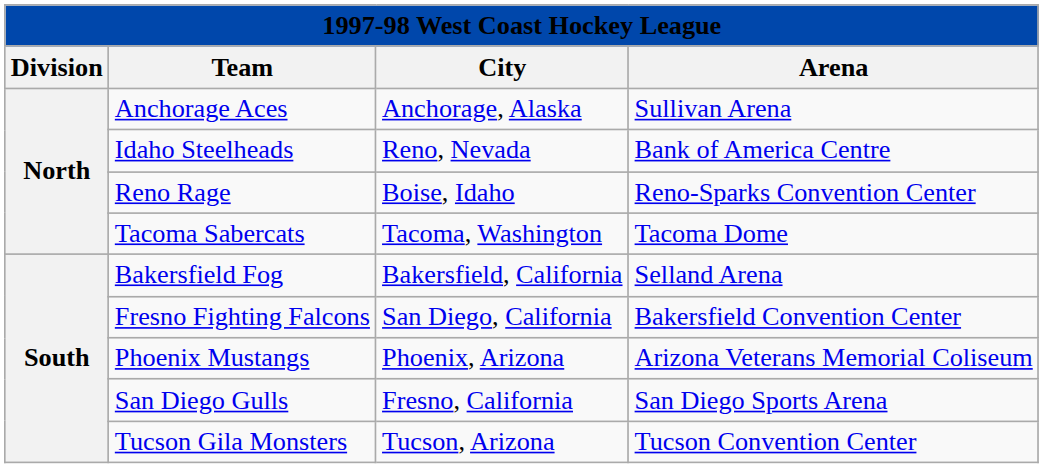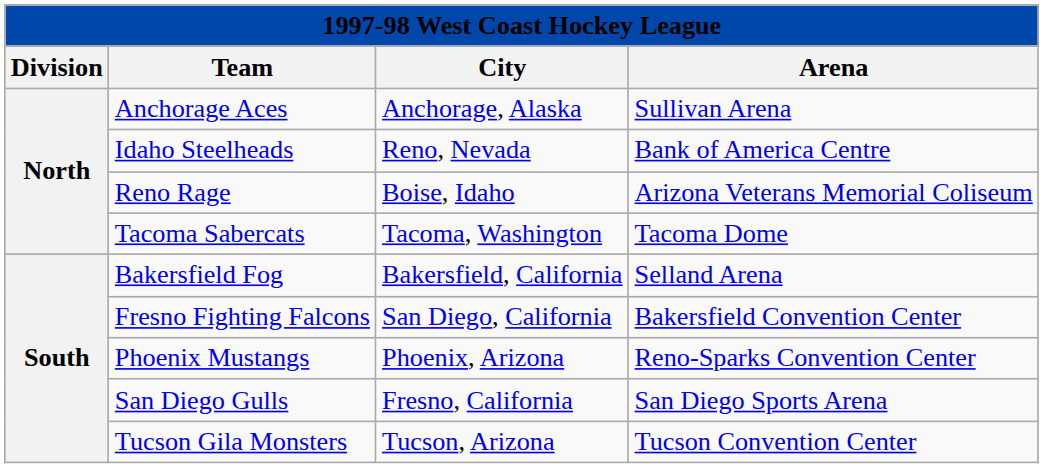Reno Rage | Arena: Reno-Sparks Convention Center -> Arizona Veterans Memorial Coliseum
Phoenix Mustangs | Arena: Arizona Veterans Memorial Coliseum -> Reno-Sparks Convention Center
